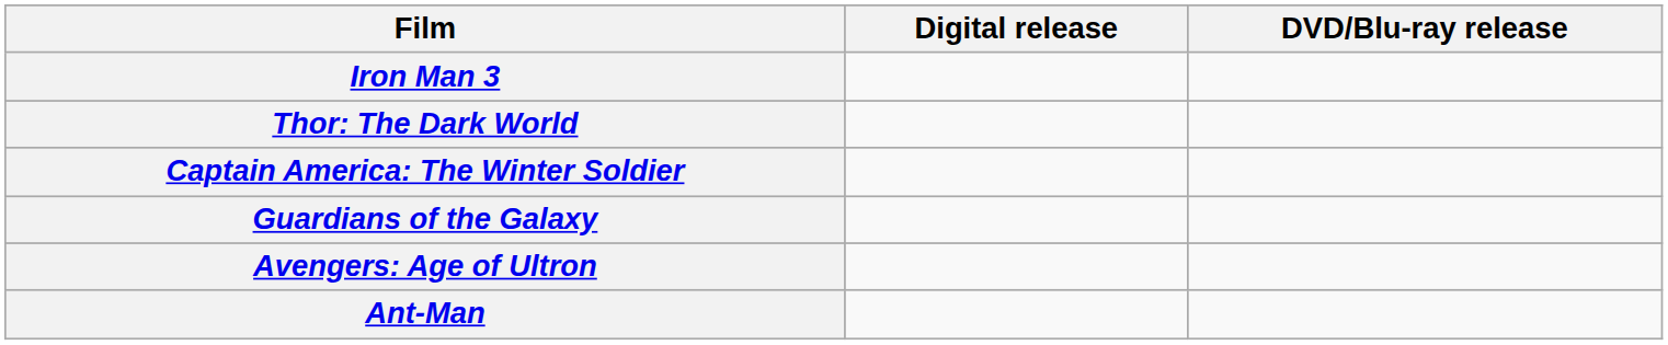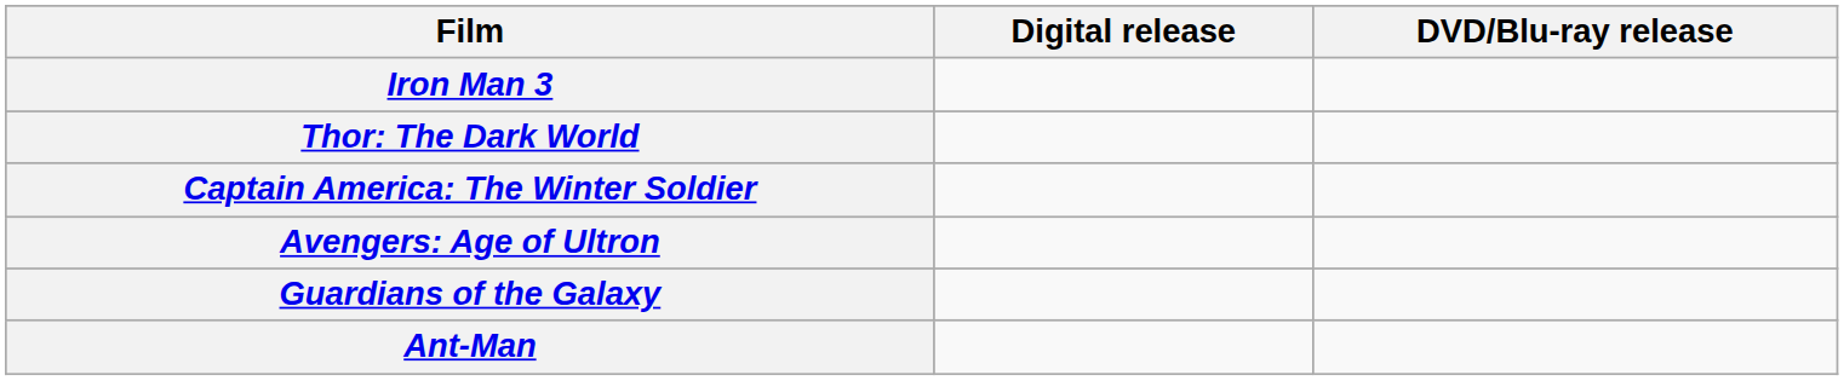rows swapped: Guardians of the Galaxy <-> Avengers: Age of Ultron
